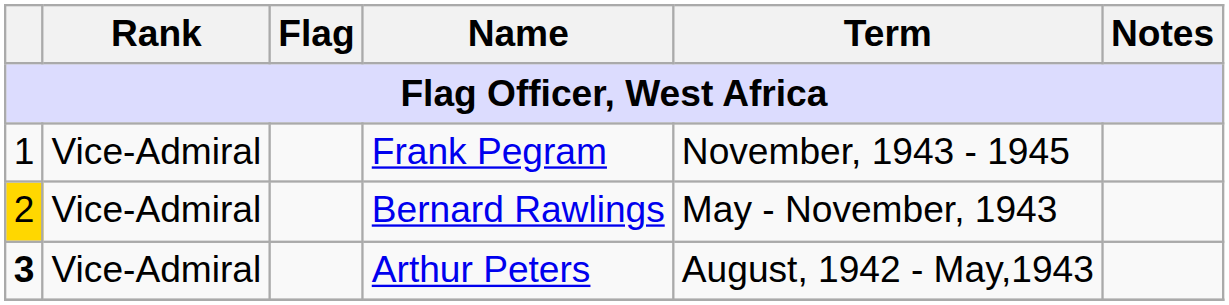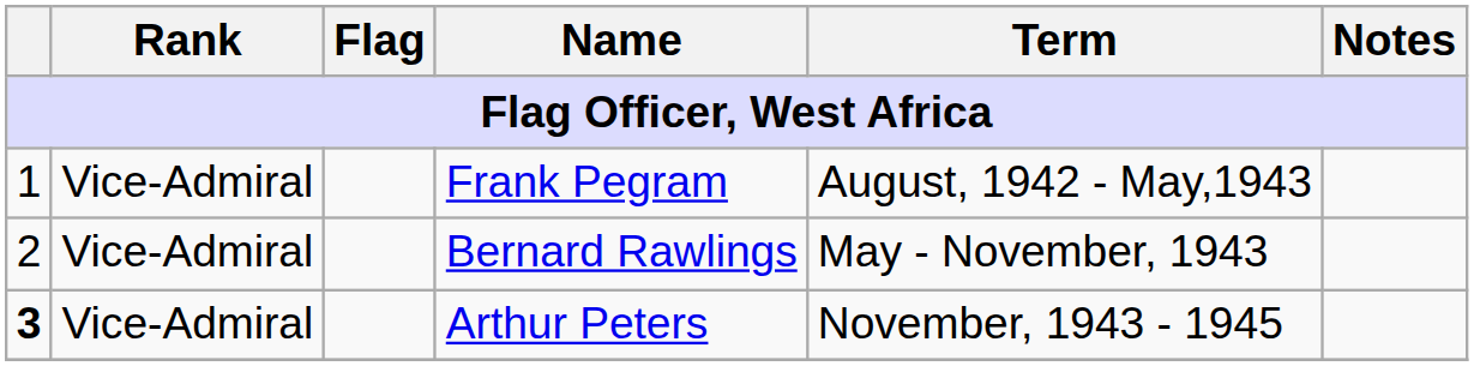Frank Pegram | Term: November, 1943 - 1945 -> August, 1942 - May,1943
Bernard Rawlings | column 1: gold background -> no background
Arthur Peters | Term: August, 1942 - May,1943 -> November, 1943 - 1945
